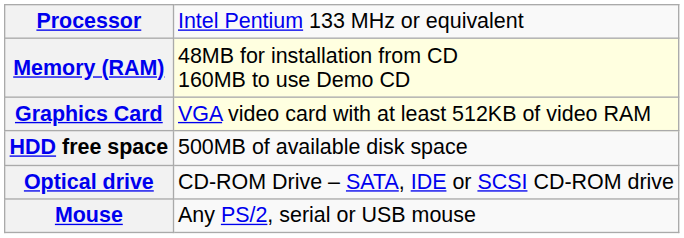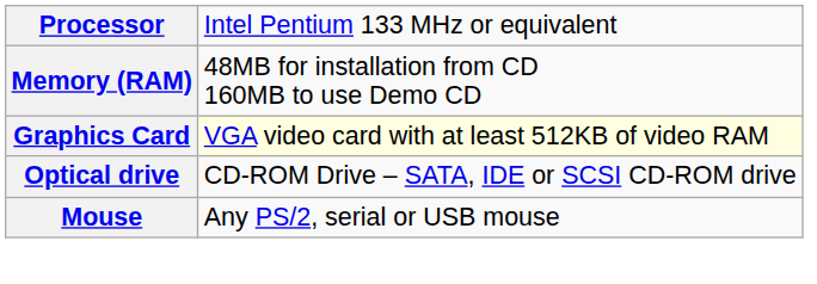Memory (RAM) | column 2: lightyellow background -> no background
- row: HDD free space | 500MB of available disk space
